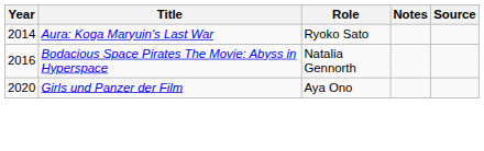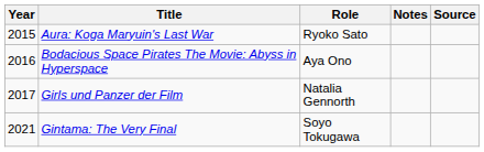Aura: Koga Maryuin's Last War | Year: 2014 -> 2015
Bodacious Space Pirates The Movie: Abyss in Hyperspace | Role: Natalia Gennorth -> Aya Ono
Girls und Panzer der Film | Year: 2020 -> 2017
Girls und Panzer der Film | Role: Aya Ono -> Natalia Gennorth
+ row: 2021 | Gintama: The Very Final | Soyo Tokugawa
